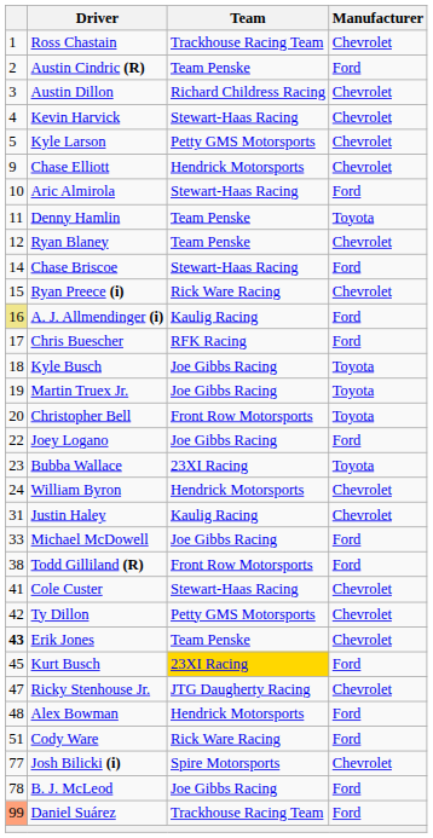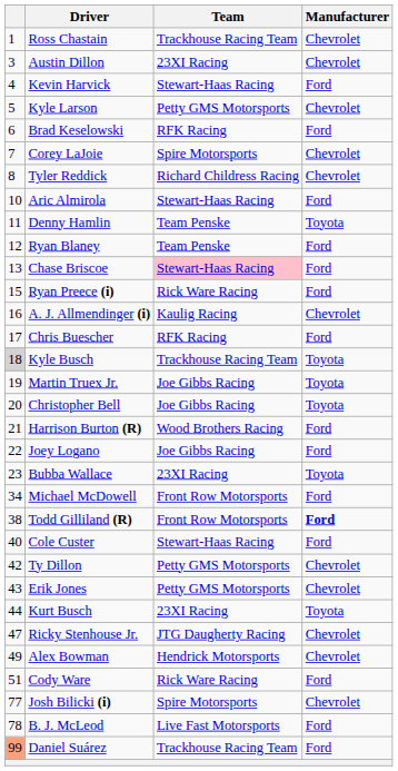- row: 2 | Austin Cindric (R) | Team Penske | Ford
Austin Dillon | Team: Richard Childress Racing -> 23XI Racing
Kevin Harvick | Manufacturer: Chevrolet -> Ford
+ row: 6 | Brad Keselowski | RFK Racing | Ford
+ row: 7 | Corey LaJoie | Spire Motorsports | Chevrolet
+ row: 8 | Tyler Reddick | Richard Childress Racing | Chevrolet
- row: 9 | Chase Elliott | Hendrick Motorsports | Chevrolet
Ryan Blaney | Manufacturer: Chevrolet -> Ford
Chase Briscoe | column 1: 14 -> 13
Chase Briscoe | Team: no background -> pink background
Ryan Preece (i) | Manufacturer: Chevrolet -> Ford
A. J. Allmendinger (i) | column 1: khaki background -> no background
A. J. Allmendinger (i) | Manufacturer: Ford -> Chevrolet
Kyle Busch | column 1: no background -> lightgrey background
Kyle Busch | Team: Joe Gibbs Racing -> Trackhouse Racing Team
Christopher Bell | Team: Front Row Motorsports -> Joe Gibbs Racing
+ row: 21 | Harrison Burton (R) | Wood Brothers Racing | Ford
- row: 24 | William Byron | Hendrick Motorsports | Chevrolet
- row: 31 | Justin Haley | Kaulig Racing | Chevrolet
Michael McDowell | column 1: 33 -> 34
Michael McDowell | Team: Joe Gibbs Racing -> Front Row Motorsports
Todd Gilliland (R) | Manufacturer: normal -> bold
Cole Custer | column 1: 41 -> 40
Cole Custer | Manufacturer: Chevrolet -> Ford
Erik Jones | column 1: bold -> normal
Erik Jones | Team: Team Penske -> Petty GMS Motorsports
Kurt Busch | column 1: 45 -> 44
Kurt Busch | Team: gold background -> no background
Kurt Busch | Manufacturer: Ford -> Toyota
Alex Bowman | column 1: 48 -> 49
Alex Bowman | Manufacturer: Ford -> Chevrolet
B. J. McLeod | Team: Joe Gibbs Racing -> Live Fast Motorsports
